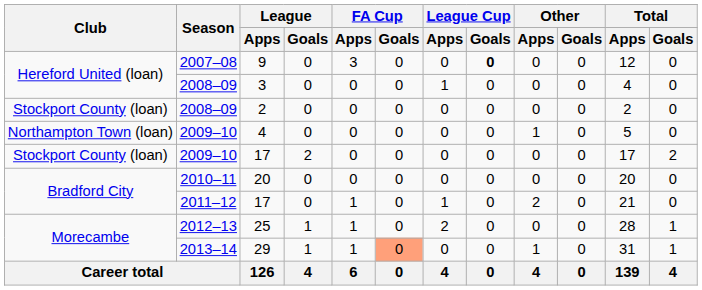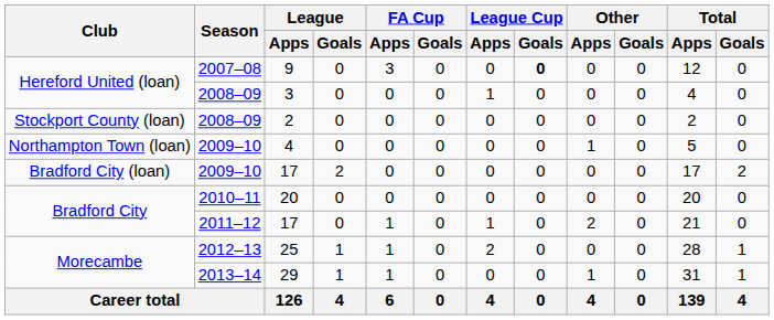2009–10 / 17 | Club: Stockport County (loan) -> Bradford City (loan)
29 | FA Cup / Goals: lightsalmon background -> no background
